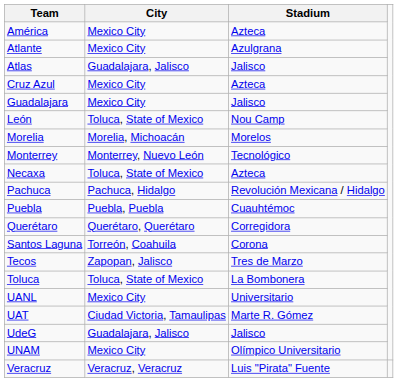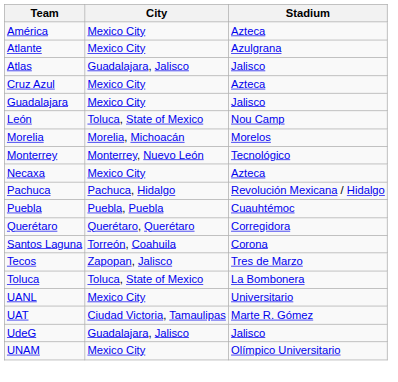Necaxa | City: Toluca, State of Mexico -> Mexico City
- row: Veracruz | Veracruz, Veracruz | Luis "Pirata" Fuente
